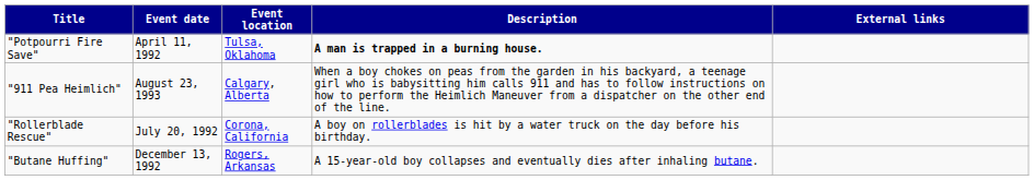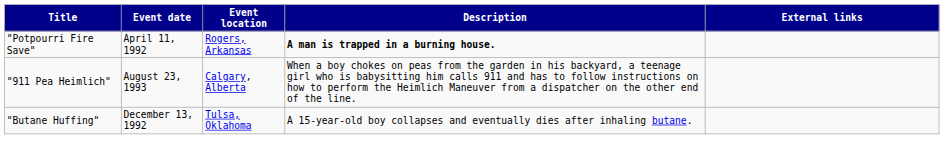"Potpourri Fire Save" | Event location: Tulsa, Oklahoma -> Rogers, Arkansas
- row: "Rollerblade Rescue" | July 20, 1992 | Corona, California | A boy on rollerblades is hit by a water truck on the day before his birthday.
"Butane Huffing" | Event location: Rogers, Arkansas -> Tulsa, Oklahoma
